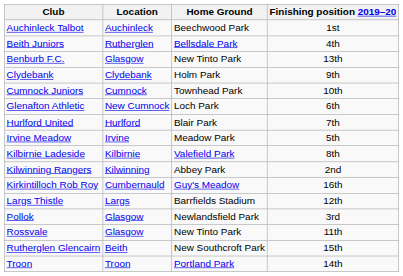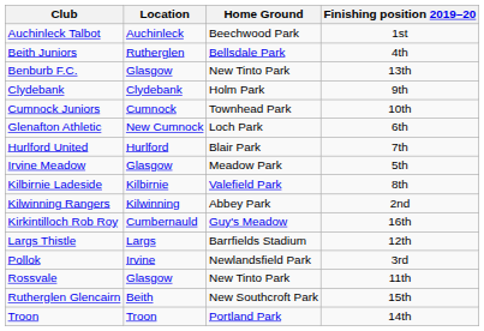Irvine Meadow | Location: Irvine -> Glasgow
Pollok | Location: Glasgow -> Irvine
